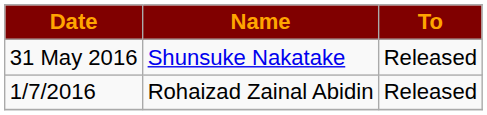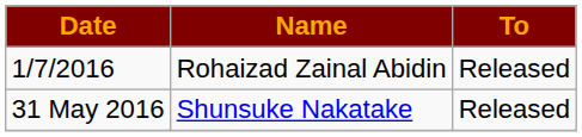rows swapped: 31 May 2016 <-> 1/7/2016
